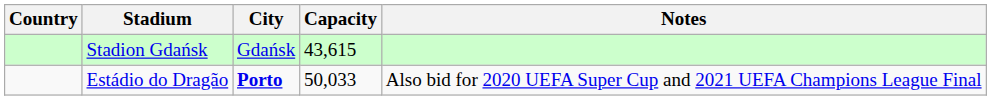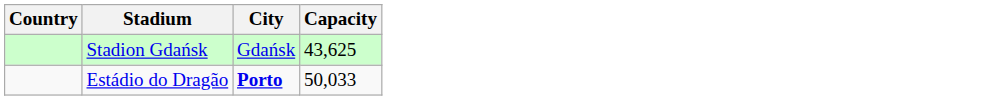- column: Notes | Also bid for 2020 UEFA Super Cup and 2021 UEFA Champions League Final
Stadion Gdańsk | Capacity: 43,615 -> 43,625
